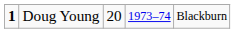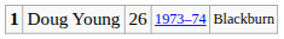Doug Young | column 3: 20 -> 26
